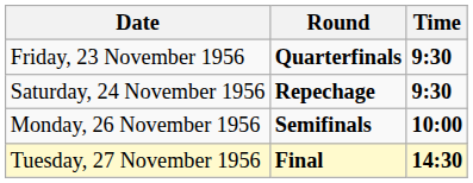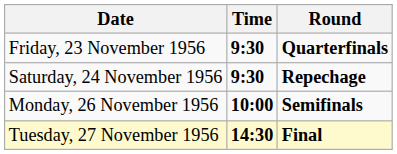columns swapped: Time <-> Round
